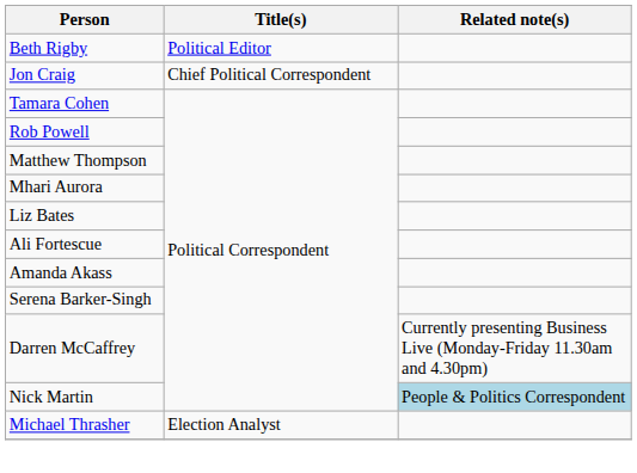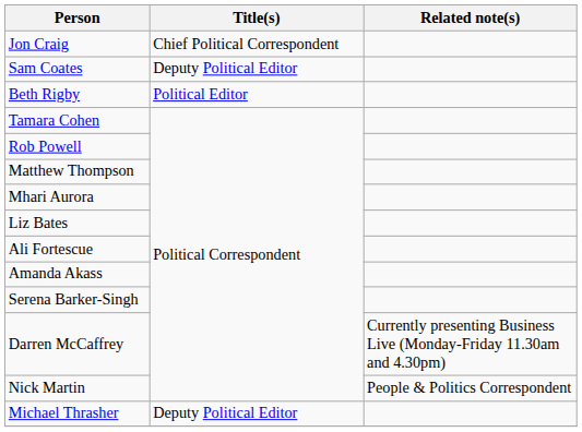rows swapped: Beth Rigby <-> Jon Craig
+ row: Sam Coates | Deputy Political Editor
Nick Martin | Related note(s): lightblue background -> no background
Michael Thrasher | Title(s): Election Analyst -> Deputy Political Editor
